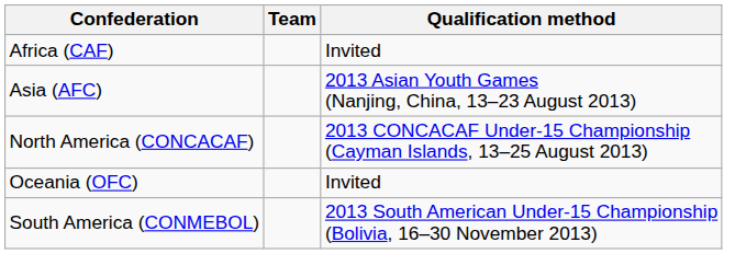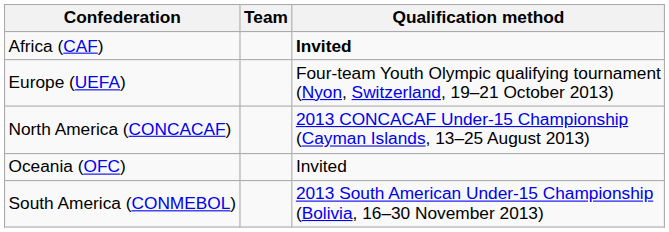Africa (CAF) | Qualification method: normal -> bold
- row: Asia (AFC) | 2013 Asian Youth Games (Nanjing, China, 13–23 August 2013)
+ row: Europe (UEFA) | Four-team Youth Olympic qualifying tournament (Nyon, Switzerland, 19–21 October 2013)
